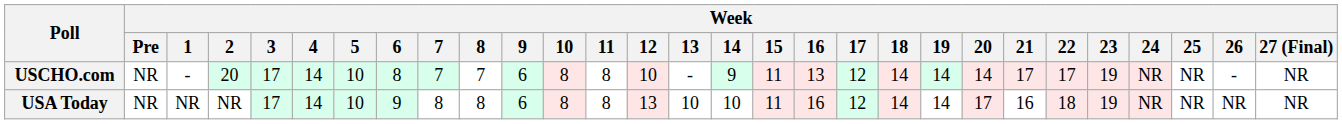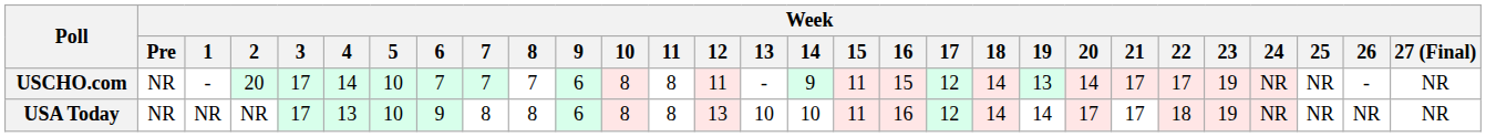USCHO.com | Week / 6: 8 -> 7
USCHO.com | Week / 12: 10 -> 11
USCHO.com | Week / 16: 13 -> 15
USCHO.com | Week / 19: 14 -> 13
USA Today | Week / 4: 14 -> 13
USA Today | Week / 21: 16 -> 17
